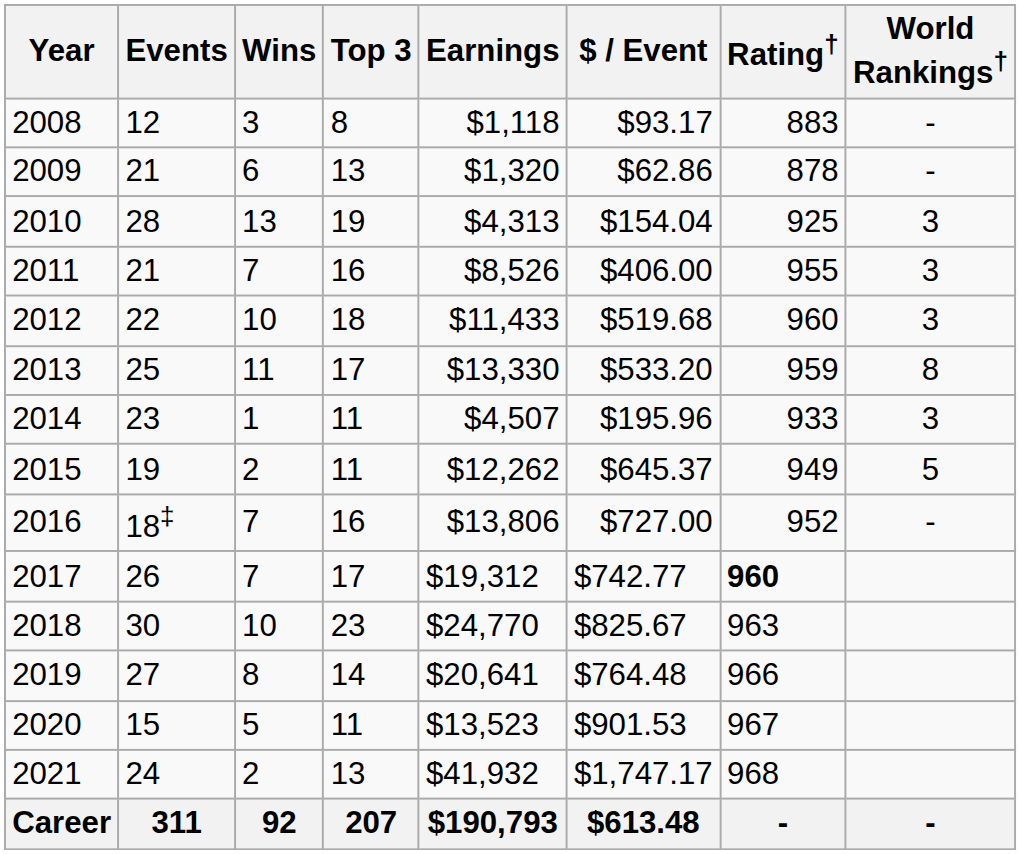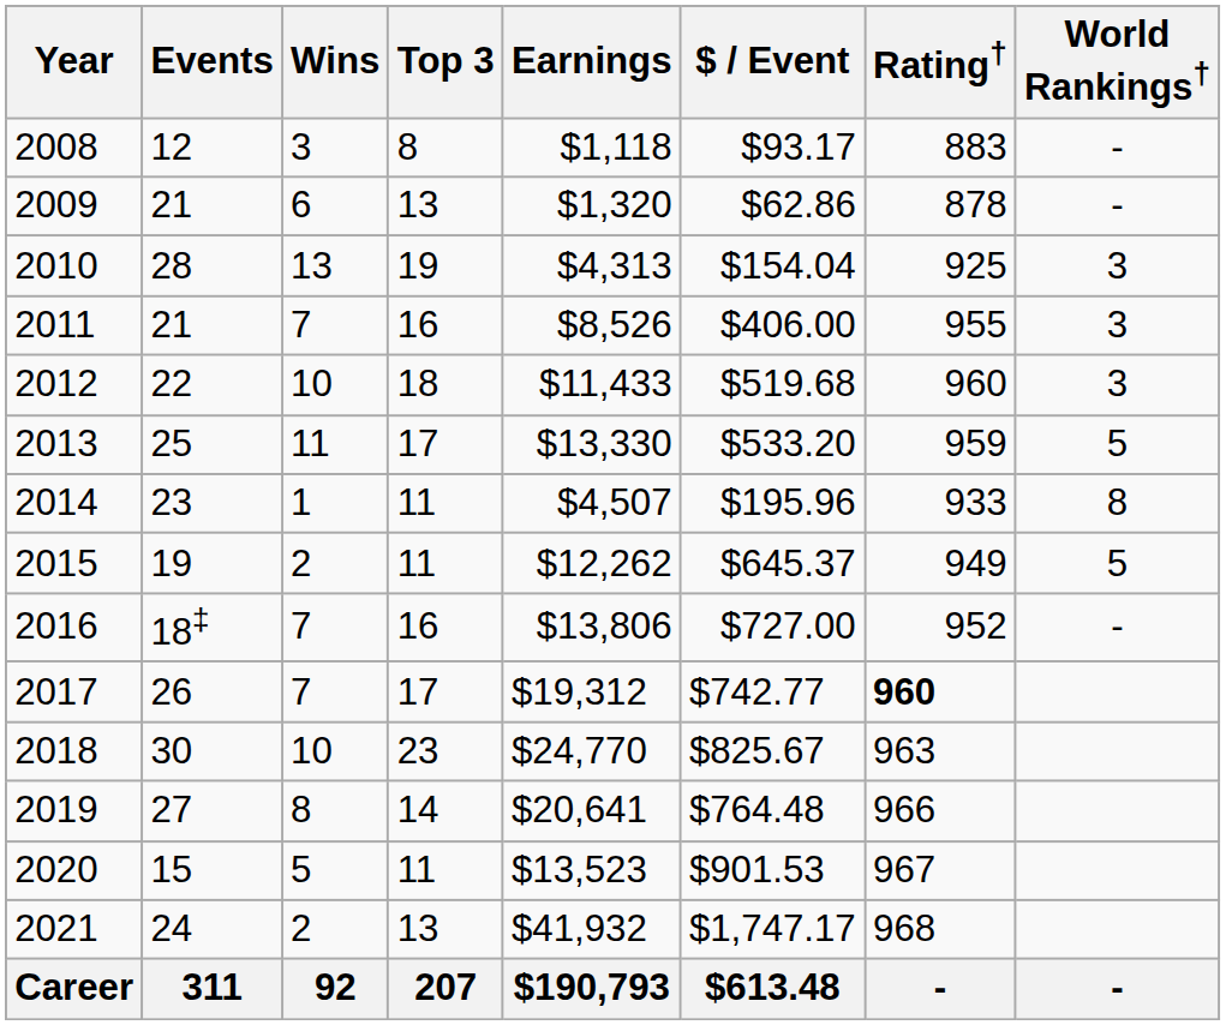2013 | World Rankings†: 8 -> 5
2014 | World Rankings†: 3 -> 8
